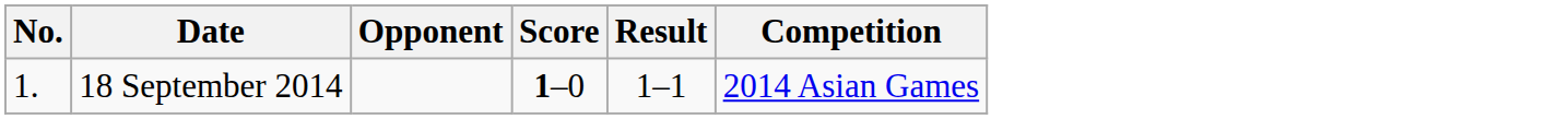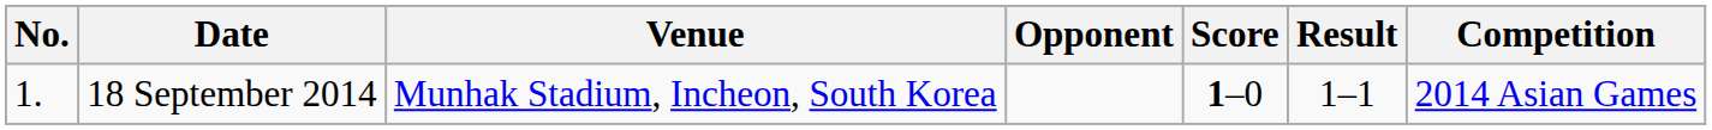+ column: Venue | Munhak Stadium, Incheon, South Korea
